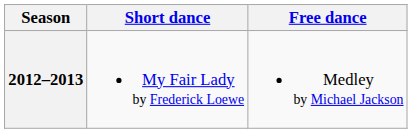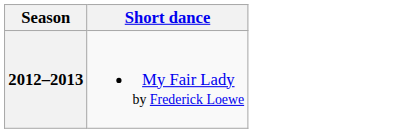- column: Free dance | Medley by Michael Jackson
